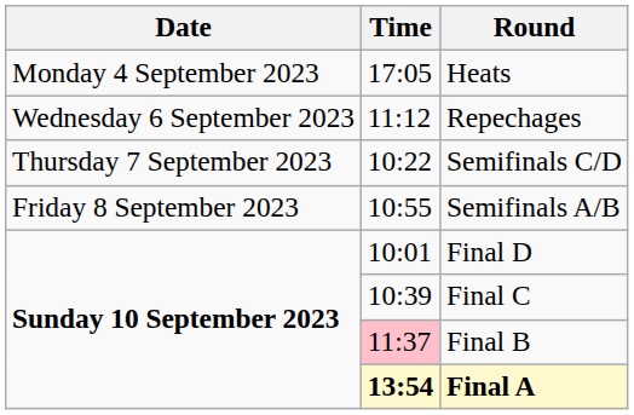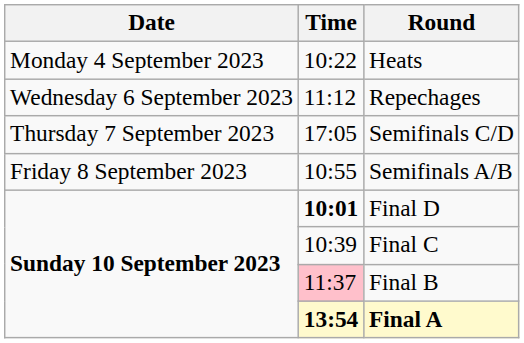Heats | Time: 17:05 -> 10:22
Semifinals C/D | Time: 10:22 -> 17:05
Final D | Time: normal -> bold
